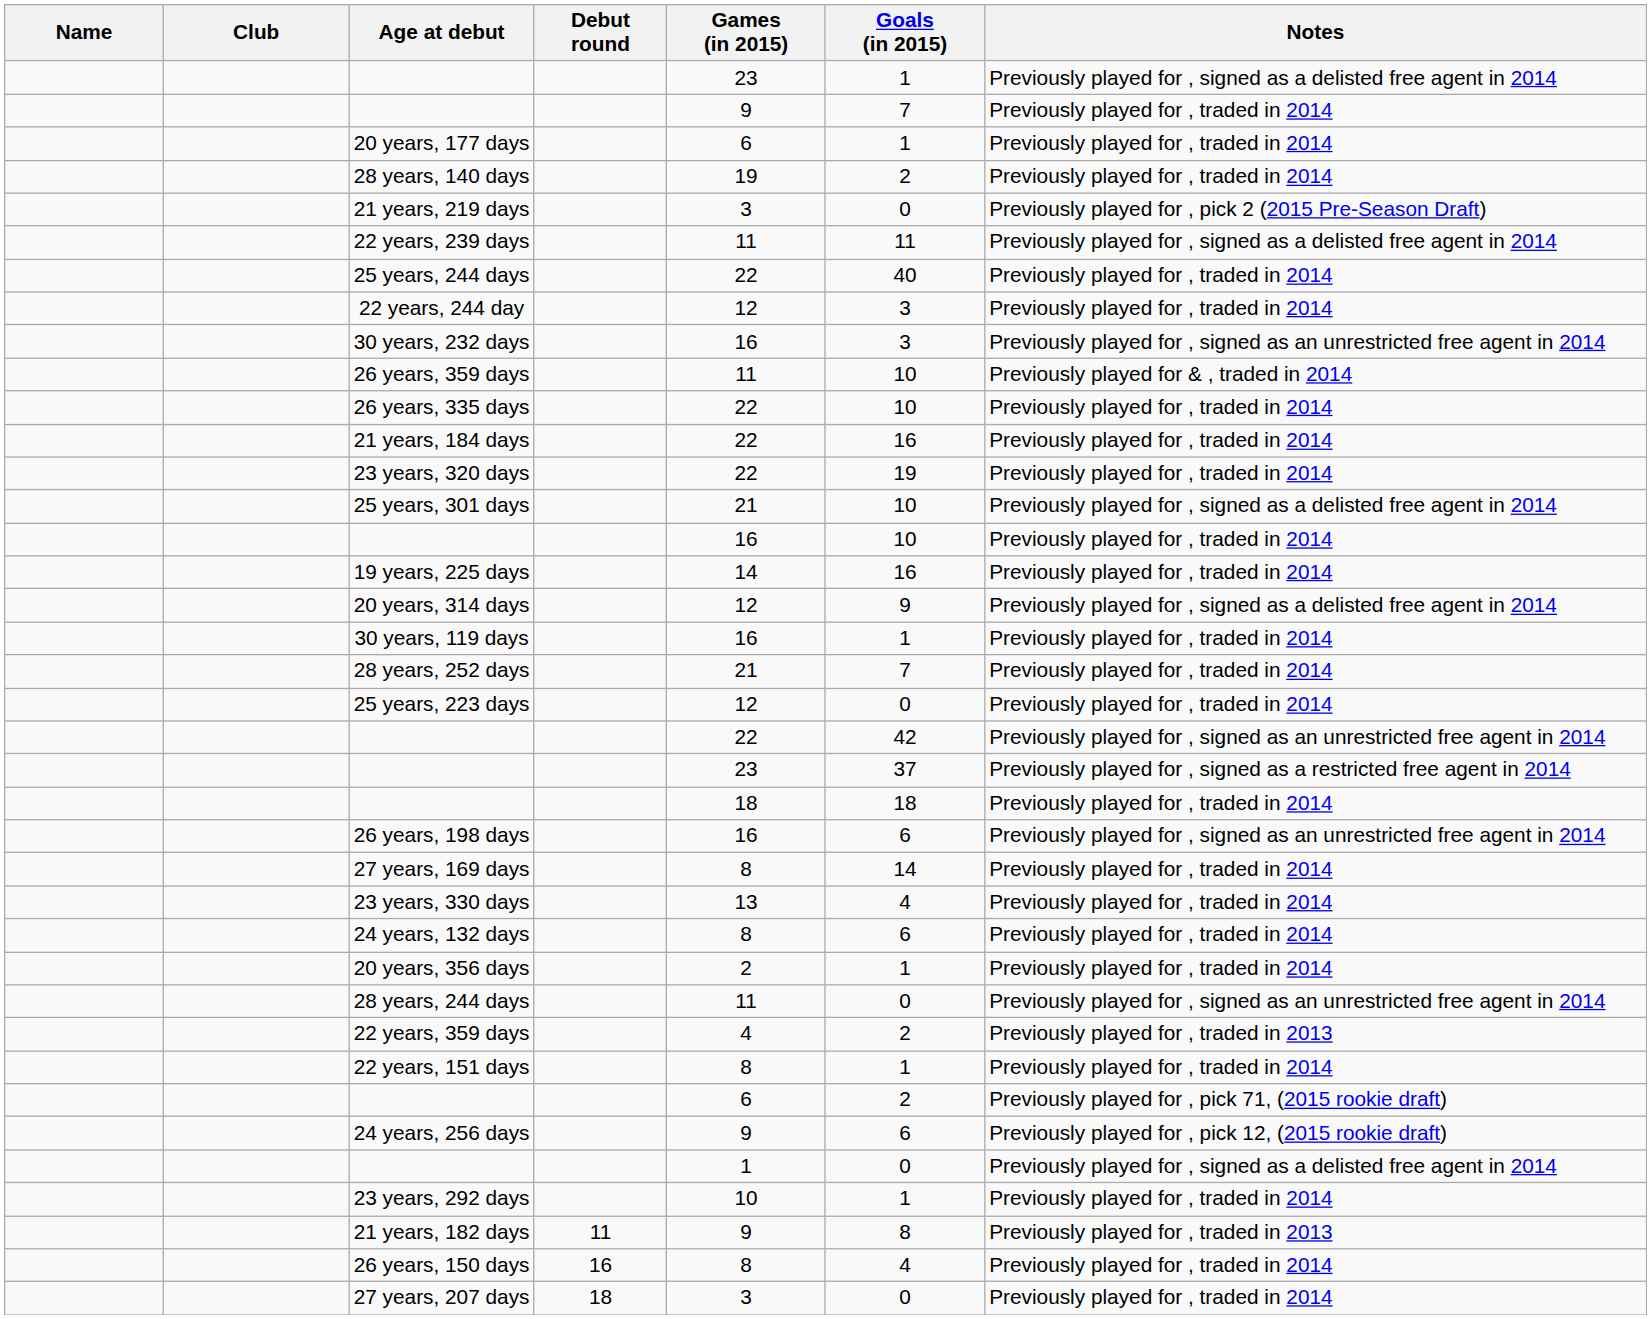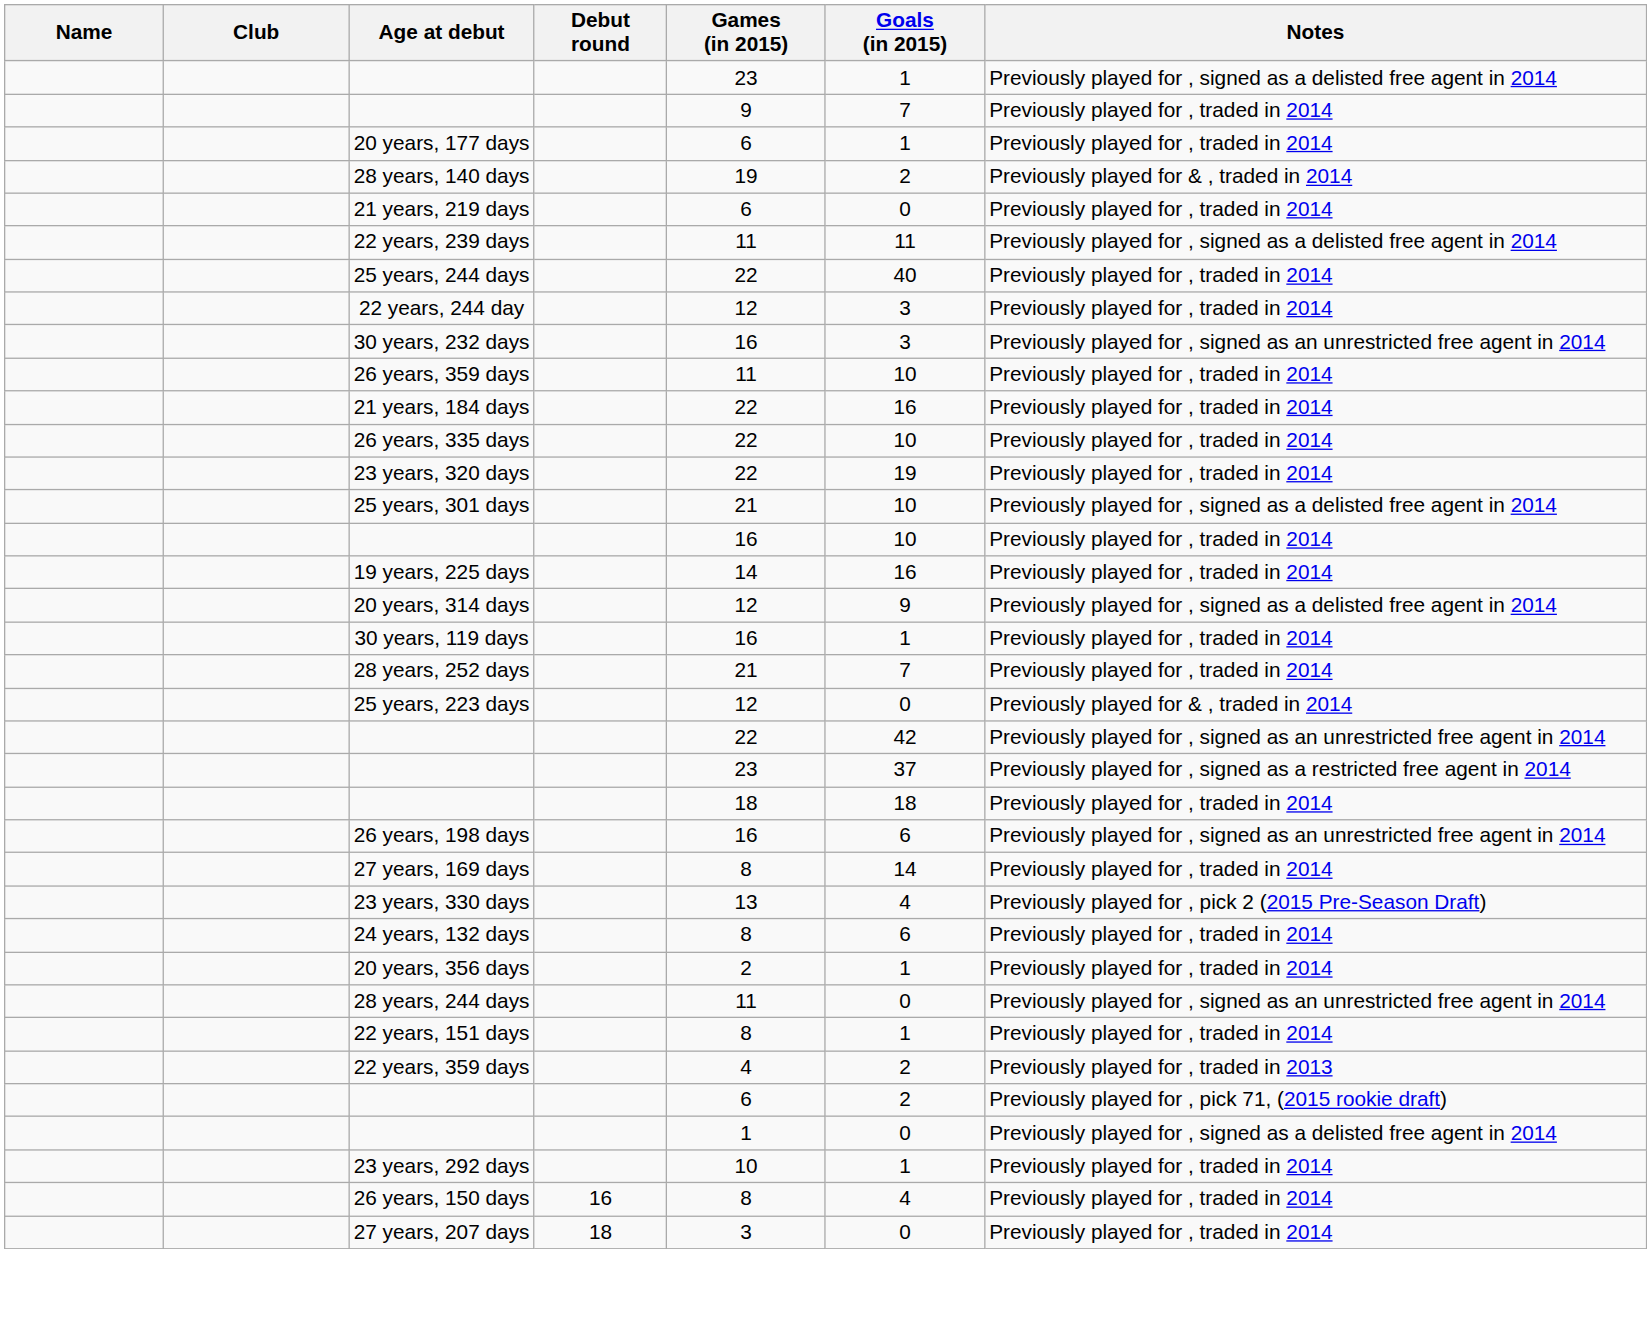28 years, 140 days | Notes: Previously played for , traded in 2014 -> Previously played for & , traded in 2014
21 years, 219 days | Games (in 2015): 3 -> 6
21 years, 219 days | Notes: Previously played for , pick 2 (2015 Pre-Season Draft) -> Previously played for , traded in 2014
26 years, 359 days | Notes: Previously played for & , traded in 2014 -> Previously played for , traded in 2014
rows swapped: 26 years, 335 days <-> 21 years, 184 days
25 years, 223 days | Notes: Previously played for , traded in 2014 -> Previously played for & , traded in 2014
23 years, 330 days | Notes: Previously played for , traded in 2014 -> Previously played for , pick 2 (2015 Pre-Season Draft)
rows swapped: 22 years, 359 days <-> 22 years, 151 days
- row: 24 years, 256 days | 9 | 6 | Previously played for , pick 12, (2015 rookie draft)
- row: 21 years, 182 days | 11 | 9 | 8 | Previously played for , traded in 2013
